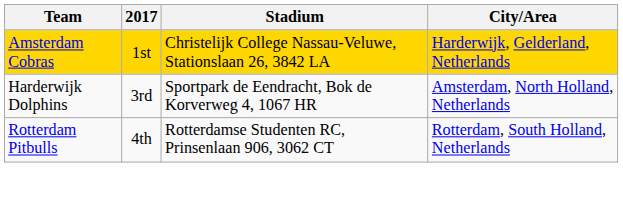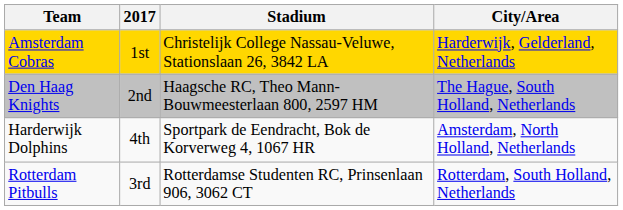+ row: Den Haag Knights | 2nd | Haagsche RC, Theo Mann-Bouwmeesterlaan 800, 2597 HM | The Hague, South Holland, Netherlands
Harderwijk Dolphins | 2017: 3rd -> 4th
Rotterdam Pitbulls | 2017: 4th -> 3rd
